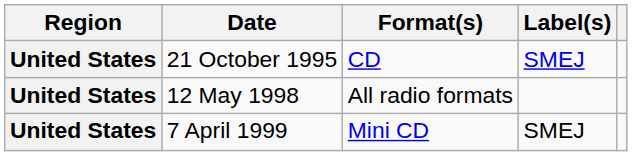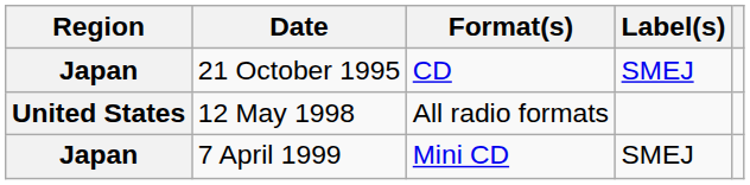21 October 1995 | Region: United States -> Japan
7 April 1999 | Region: United States -> Japan
